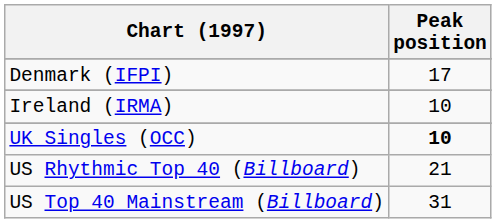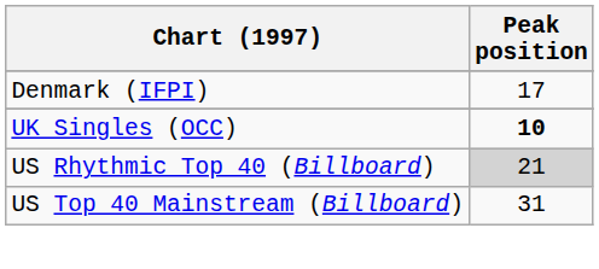- row: Ireland (IRMA) | 10
US Rhythmic Top 40 (Billboard) | Peak position: no background -> lightgrey background
